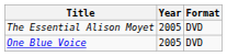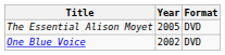One Blue Voice | Year: 2005 -> 2002
